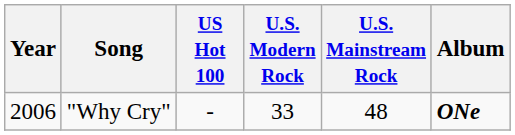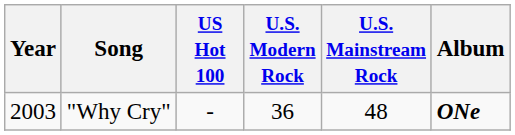"Why Cry" | Year: 2006 -> 2003
"Why Cry" | U.S. Modern Rock: 33 -> 36
